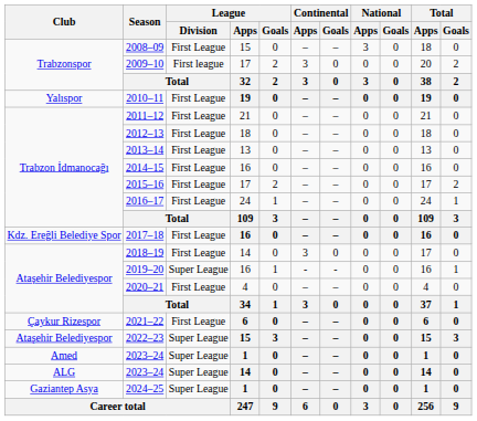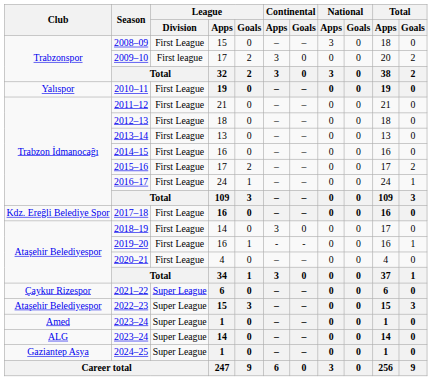2019–20 | League / Division: Super League -> First League
2021–22 | League / Division: First League -> Super League
